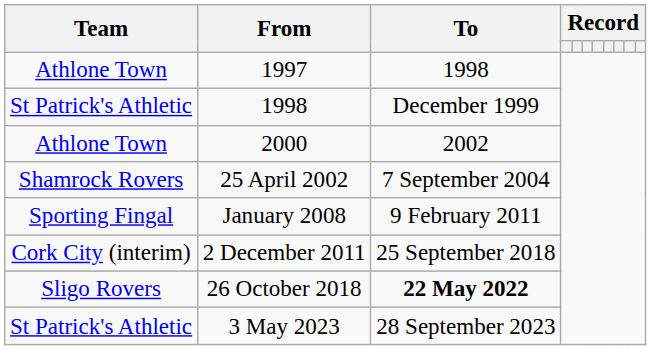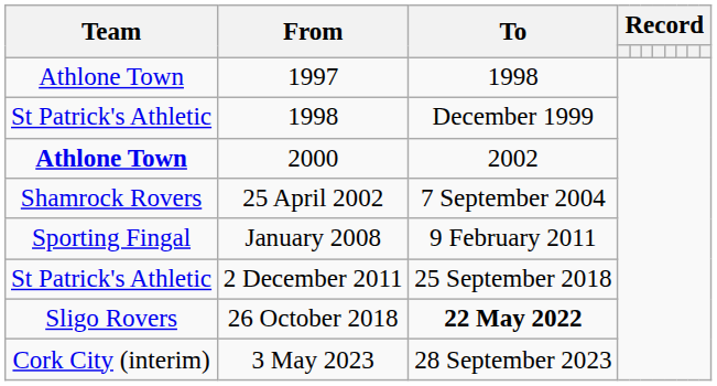2000 | Team: normal -> bold
2 December 2011 | Team: Cork City (interim) -> St Patrick's Athletic
3 May 2023 | Team: St Patrick's Athletic -> Cork City (interim)
